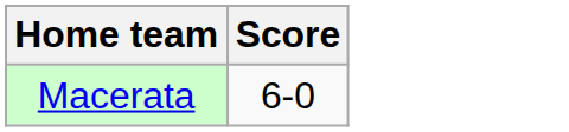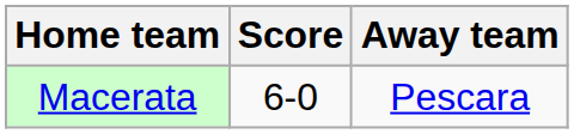+ column: Away team | Pescara
